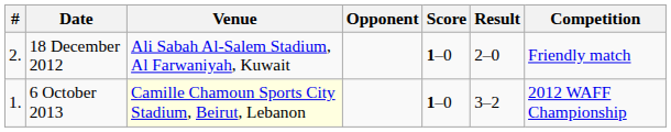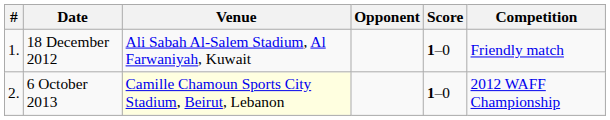- column: Result | 2–0 | 3–2
18 December 2012 | #: 2. -> 1.
6 October 2013 | #: 1. -> 2.
